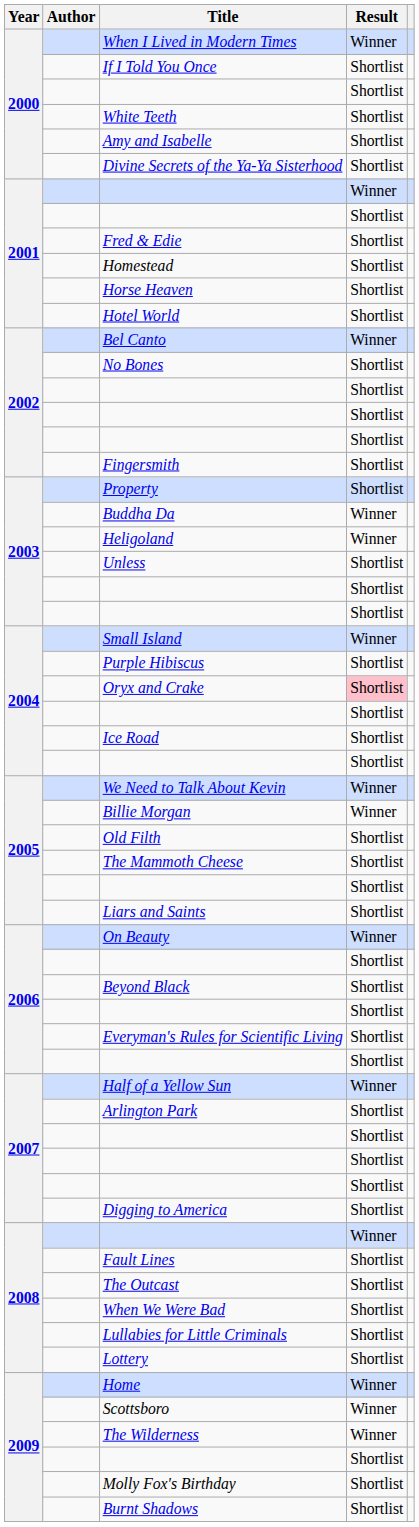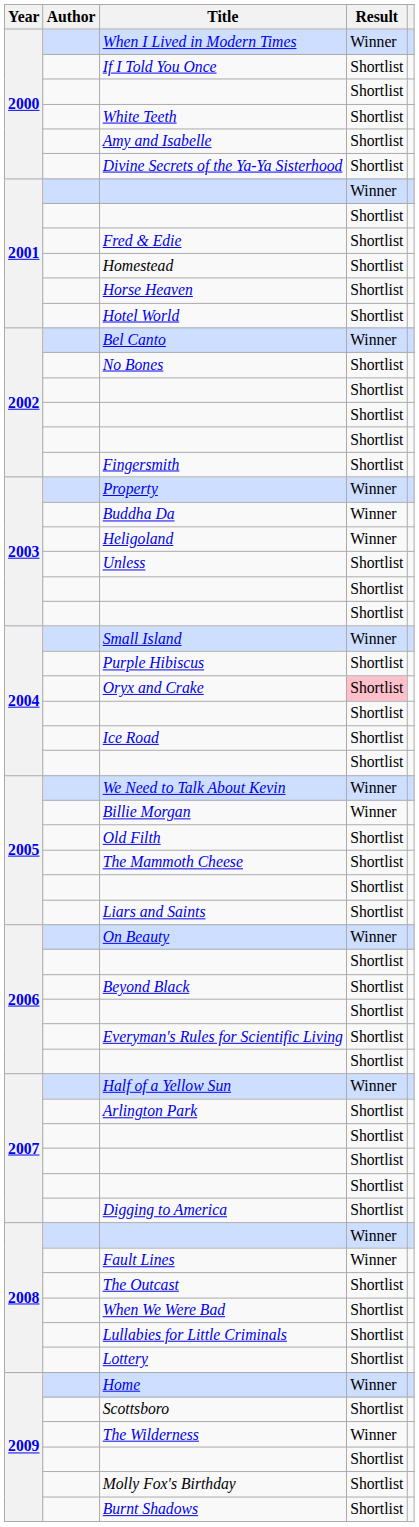Property | Result: Shortlist -> Winner
Fault Lines | Result: Shortlist -> Winner
Scottsboro | Result: Winner -> Shortlist
